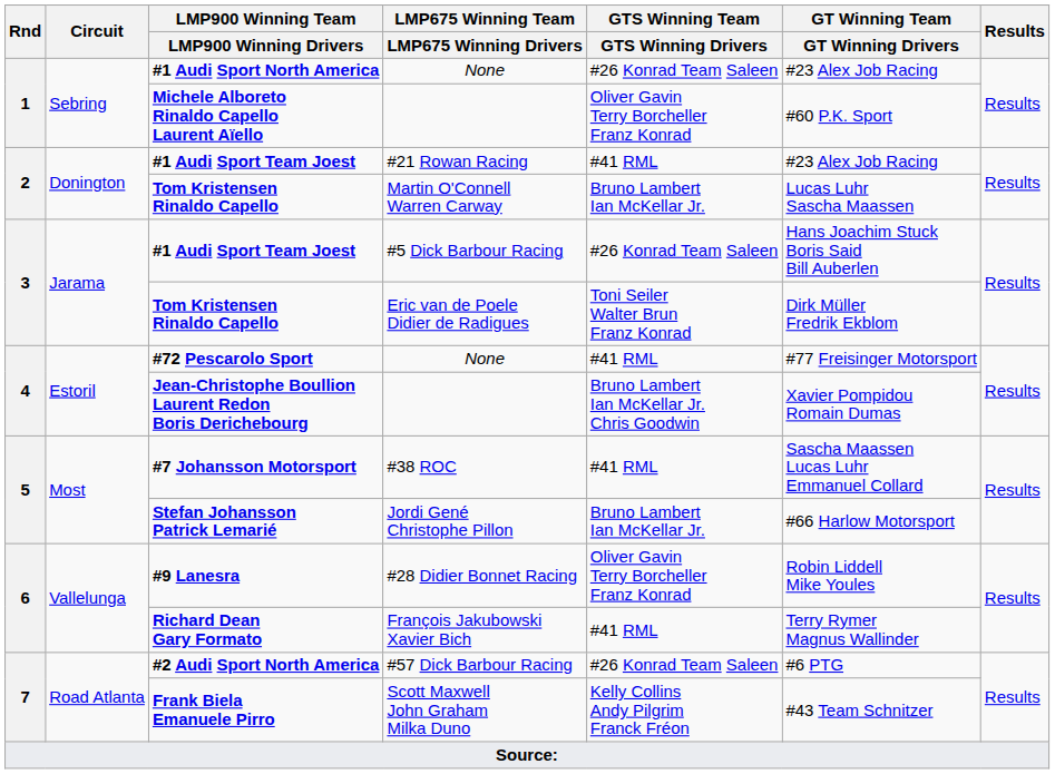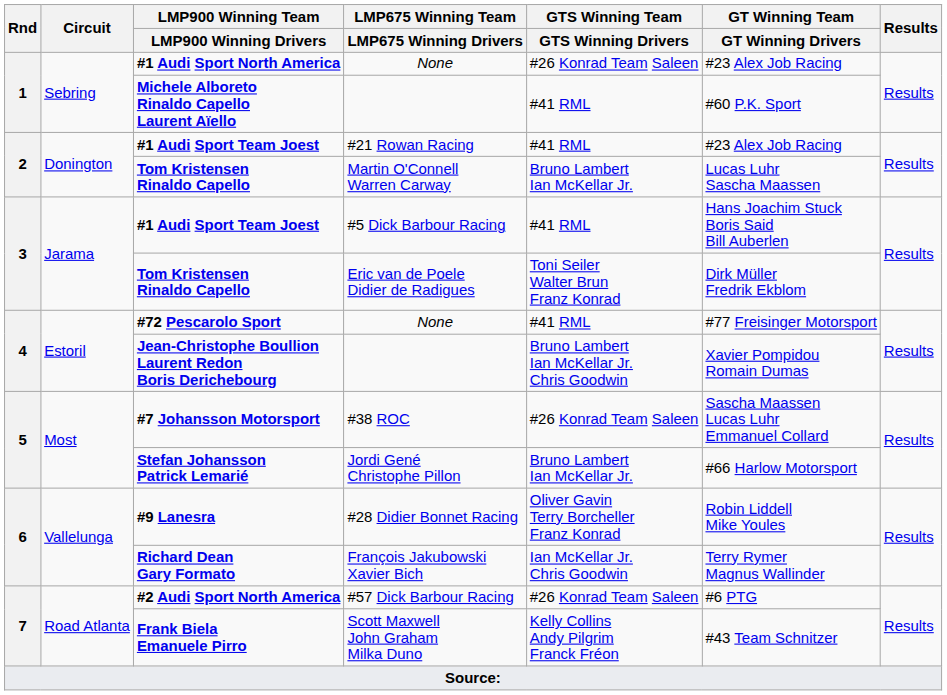Michele Alboreto Rinaldo Capello Laurent Aïello | GTS Winning Team / GTS Winning Drivers: Oliver Gavin Terry Borcheller Franz Konrad -> #41 RML
#1 Audi Sport Team Joest / #5 Dick Barbour Racing | GTS Winning Team / GTS Winning Drivers: #26 Konrad Team Saleen -> #41 RML
#7 Johansson Motorsport | GTS Winning Team / GTS Winning Drivers: #41 RML -> #26 Konrad Team Saleen
Richard Dean Gary Formato | GTS Winning Team / GTS Winning Drivers: #41 RML -> Ian McKellar Jr. Chris Goodwin
